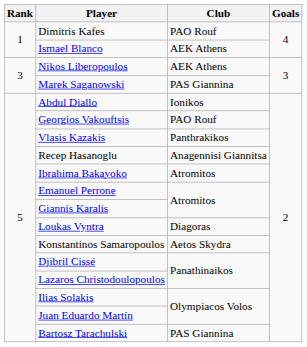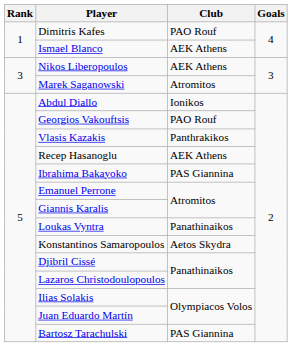Marek Saganowski | Club: PAS Giannina -> Atromitos
Recep Hasanoglu | Club: Anagennisi Giannitsa -> AEK Athens
Ibrahima Bakayoko | Club: Atromitos -> PAS Giannina
Loukas Vyntra | Club: Diagoras -> Panathinaikos
